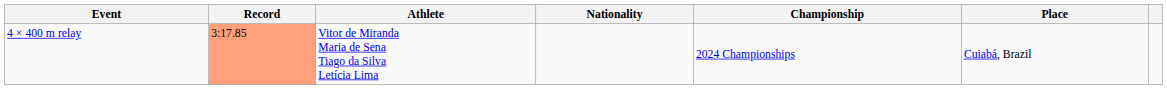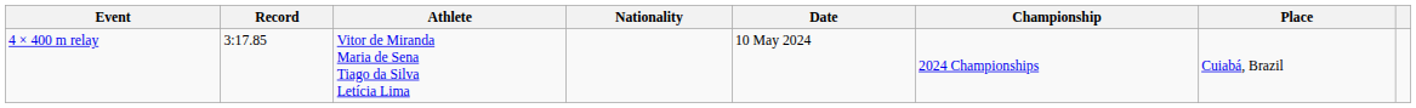+ column: Date | 10 May 2024
4 × 400 m relay | Record: lightsalmon background -> no background
